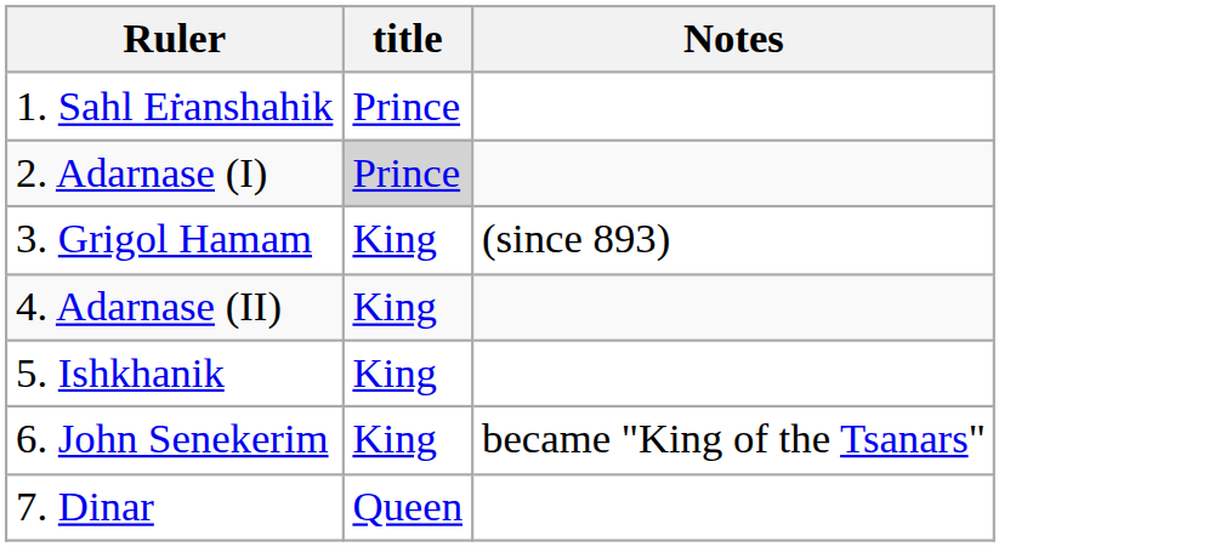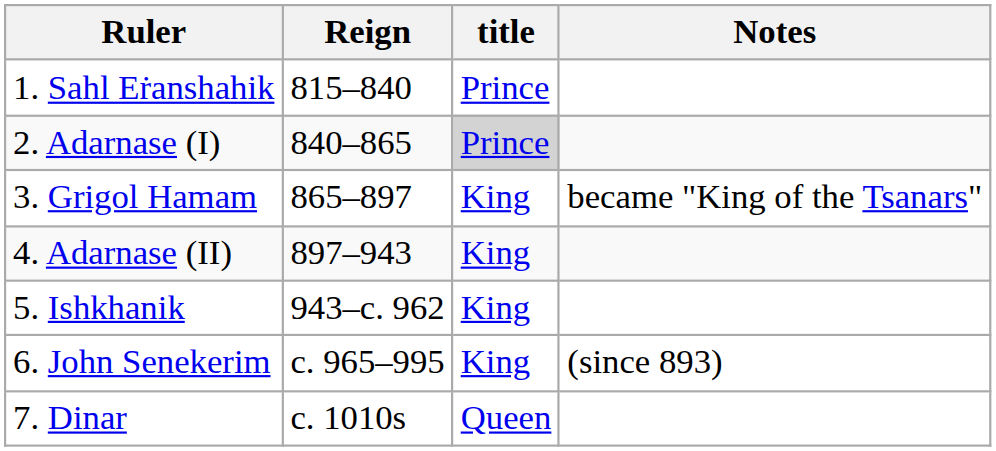+ column: Reign | 815–840 | 840–865 | 865–897 | 897–943 | 943–c. 962 | c. 965–995 | c. 1010s
3. Grigol Hamam | Notes: (since 893) -> became "King of the Tsanars"
6. John Senekerim | Notes: became "King of the Tsanars" -> (since 893)
